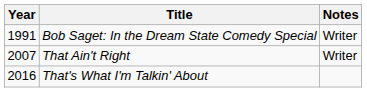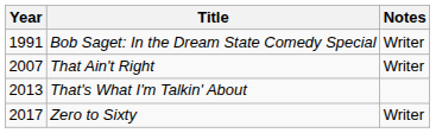That's What I'm Talkin' About | Year: 2016 -> 2013
+ row: 2017 | Zero to Sixty | Writer
